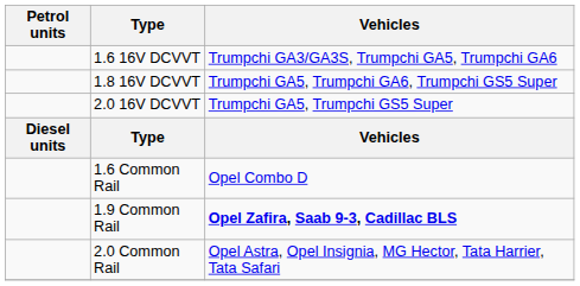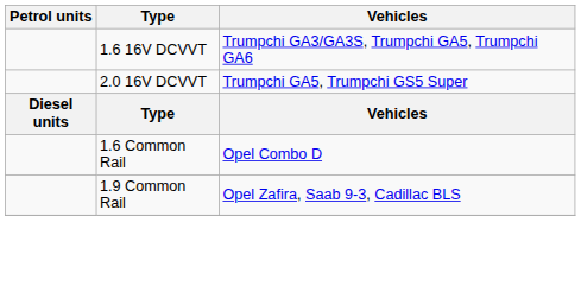- row: 1.8 16V DCVVT | Trumpchi GA5, Trumpchi GA6, Trumpchi GS5 Super
1.9 Common Rail | Vehicles: bold -> normal
- row: 2.0 Common Rail | Opel Astra, Opel Insignia, MG Hector, Tata Harrier, Tata Safari
